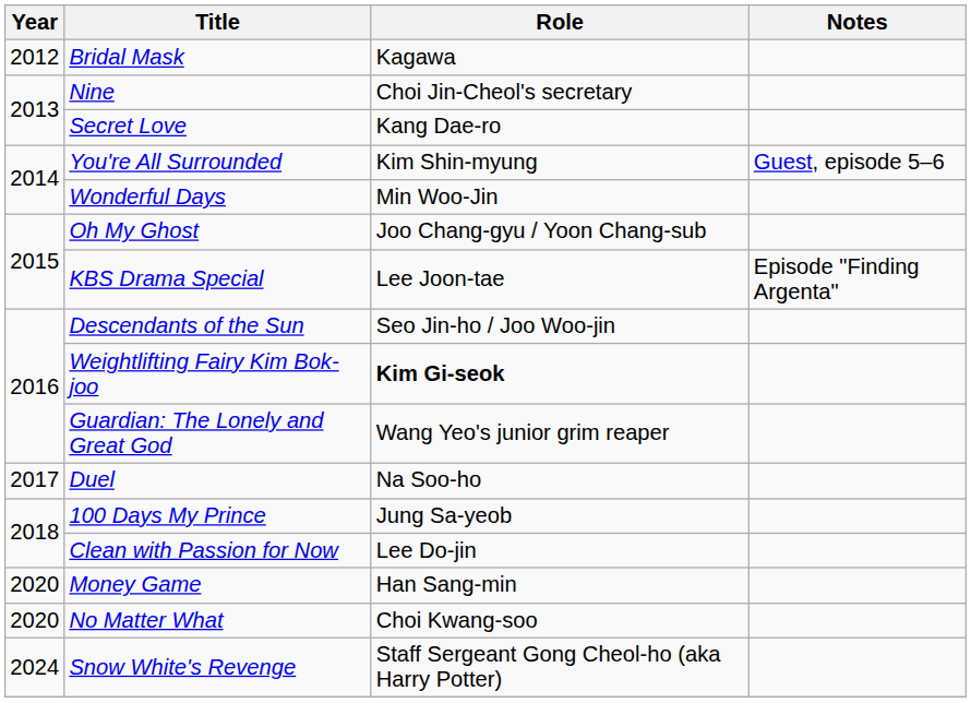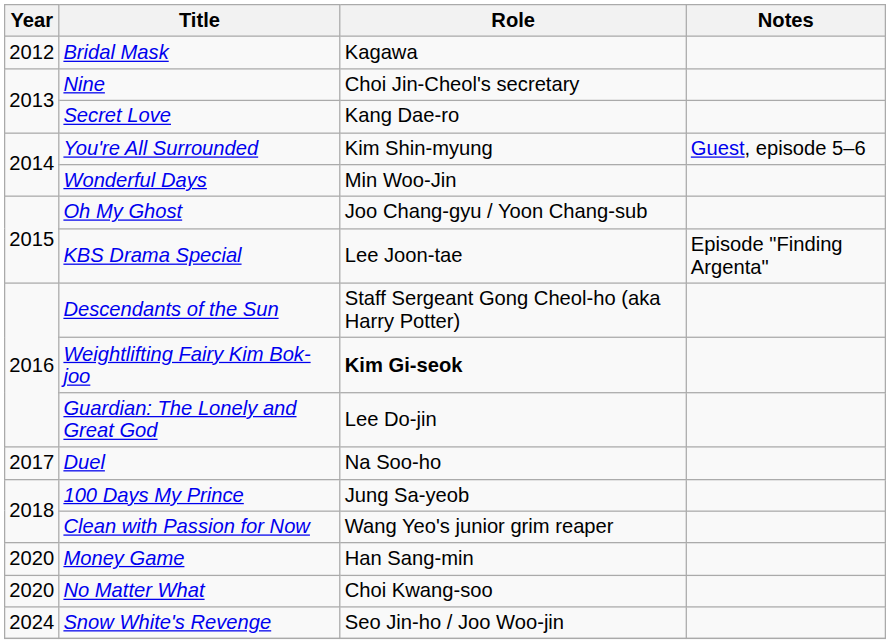Descendants of the Sun | Role: Seo Jin-ho / Joo Woo-jin -> Staff Sergeant Gong Cheol-ho (aka Harry Potter)
Guardian: The Lonely and Great God | Role: Wang Yeo's junior grim reaper -> Lee Do-jin
Clean with Passion for Now | Role: Lee Do-jin -> Wang Yeo's junior grim reaper
Snow White's Revenge | Role: Staff Sergeant Gong Cheol-ho (aka Harry Potter) -> Seo Jin-ho / Joo Woo-jin
